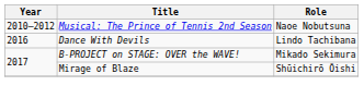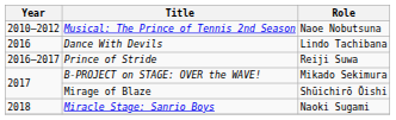+ row: 2016–2017 | Prince of Stride | Reiji Suwa
+ row: 2018 | Miracle Stage: Sanrio Boys | Naoki Sugami
